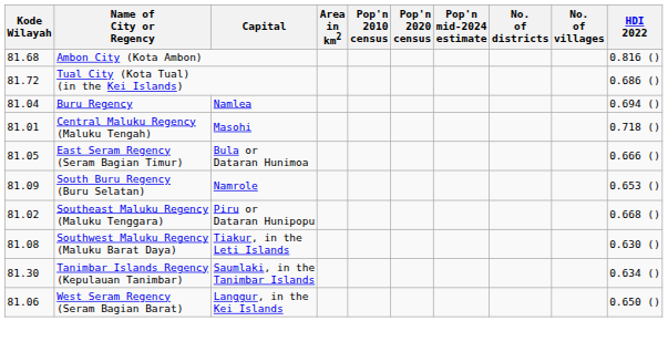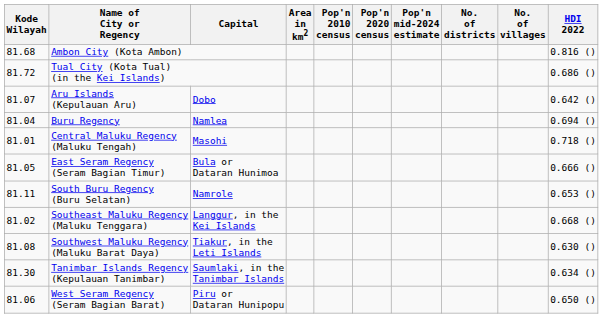+ row: 81.07 | Aru Islands (Kepulauan Aru) | Dobo | 0.642 ()
South Buru Regency (Buru Selatan) | Kode Wilayah: 81.09 -> 81.11
Southeast Maluku Regency (Maluku Tenggara) | Capital: Piru or Dataran Hunipopu -> Langgur, in the Kei Islands
West Seram Regency (Seram Bagian Barat) | Capital: Langgur, in the Kei Islands -> Piru or Dataran Hunipopu
